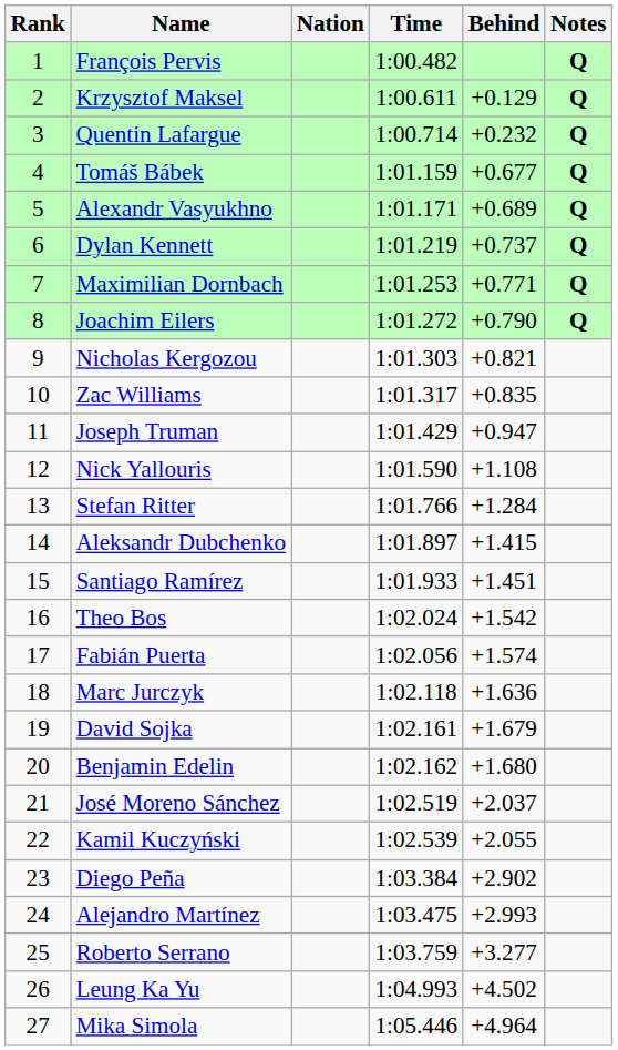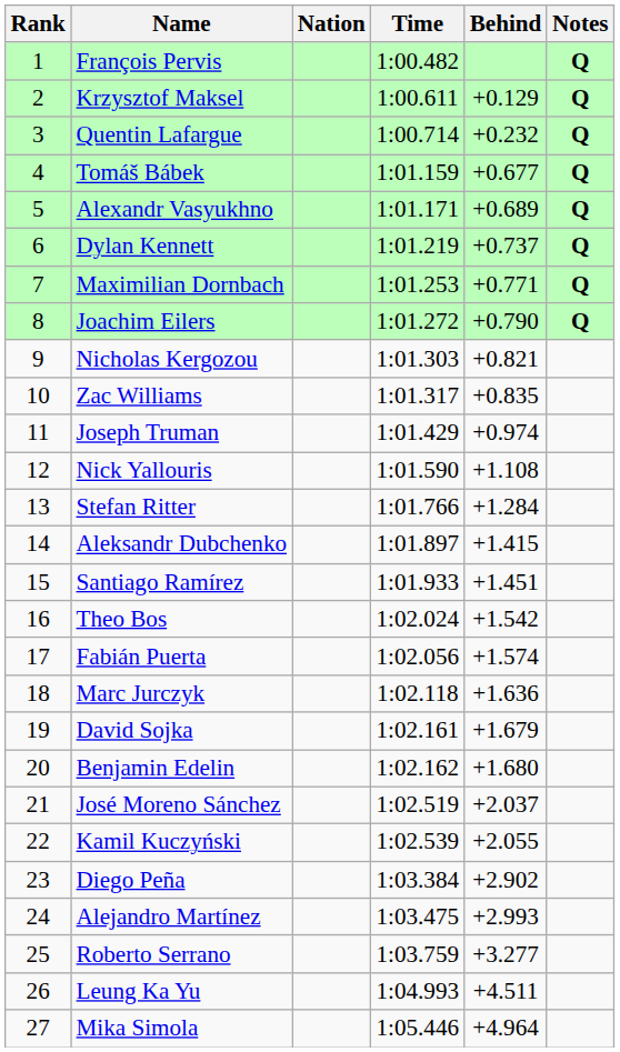Joseph Truman | Behind: +0.947 -> +0.974
Leung Ka Yu | Behind: +4.502 -> +4.511
